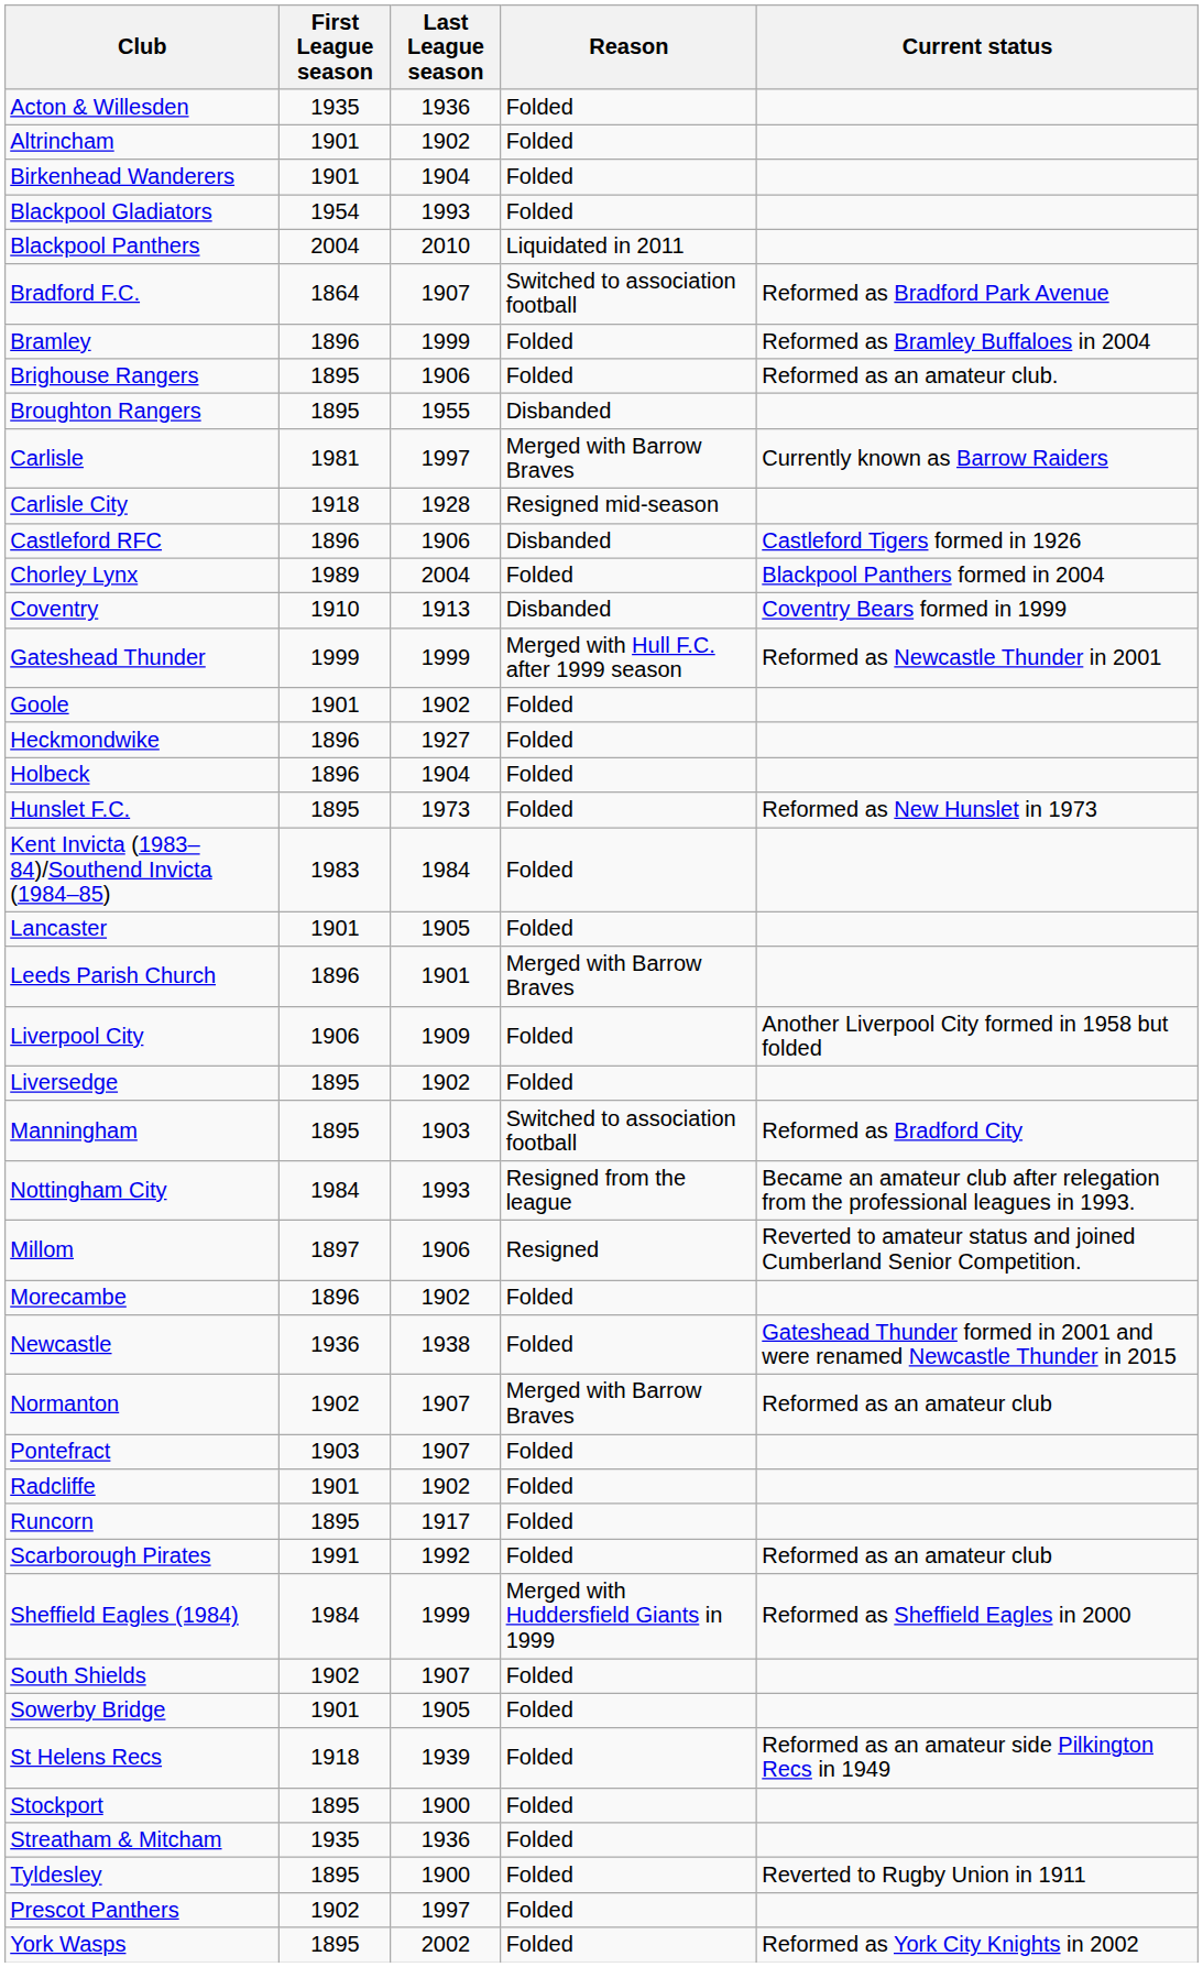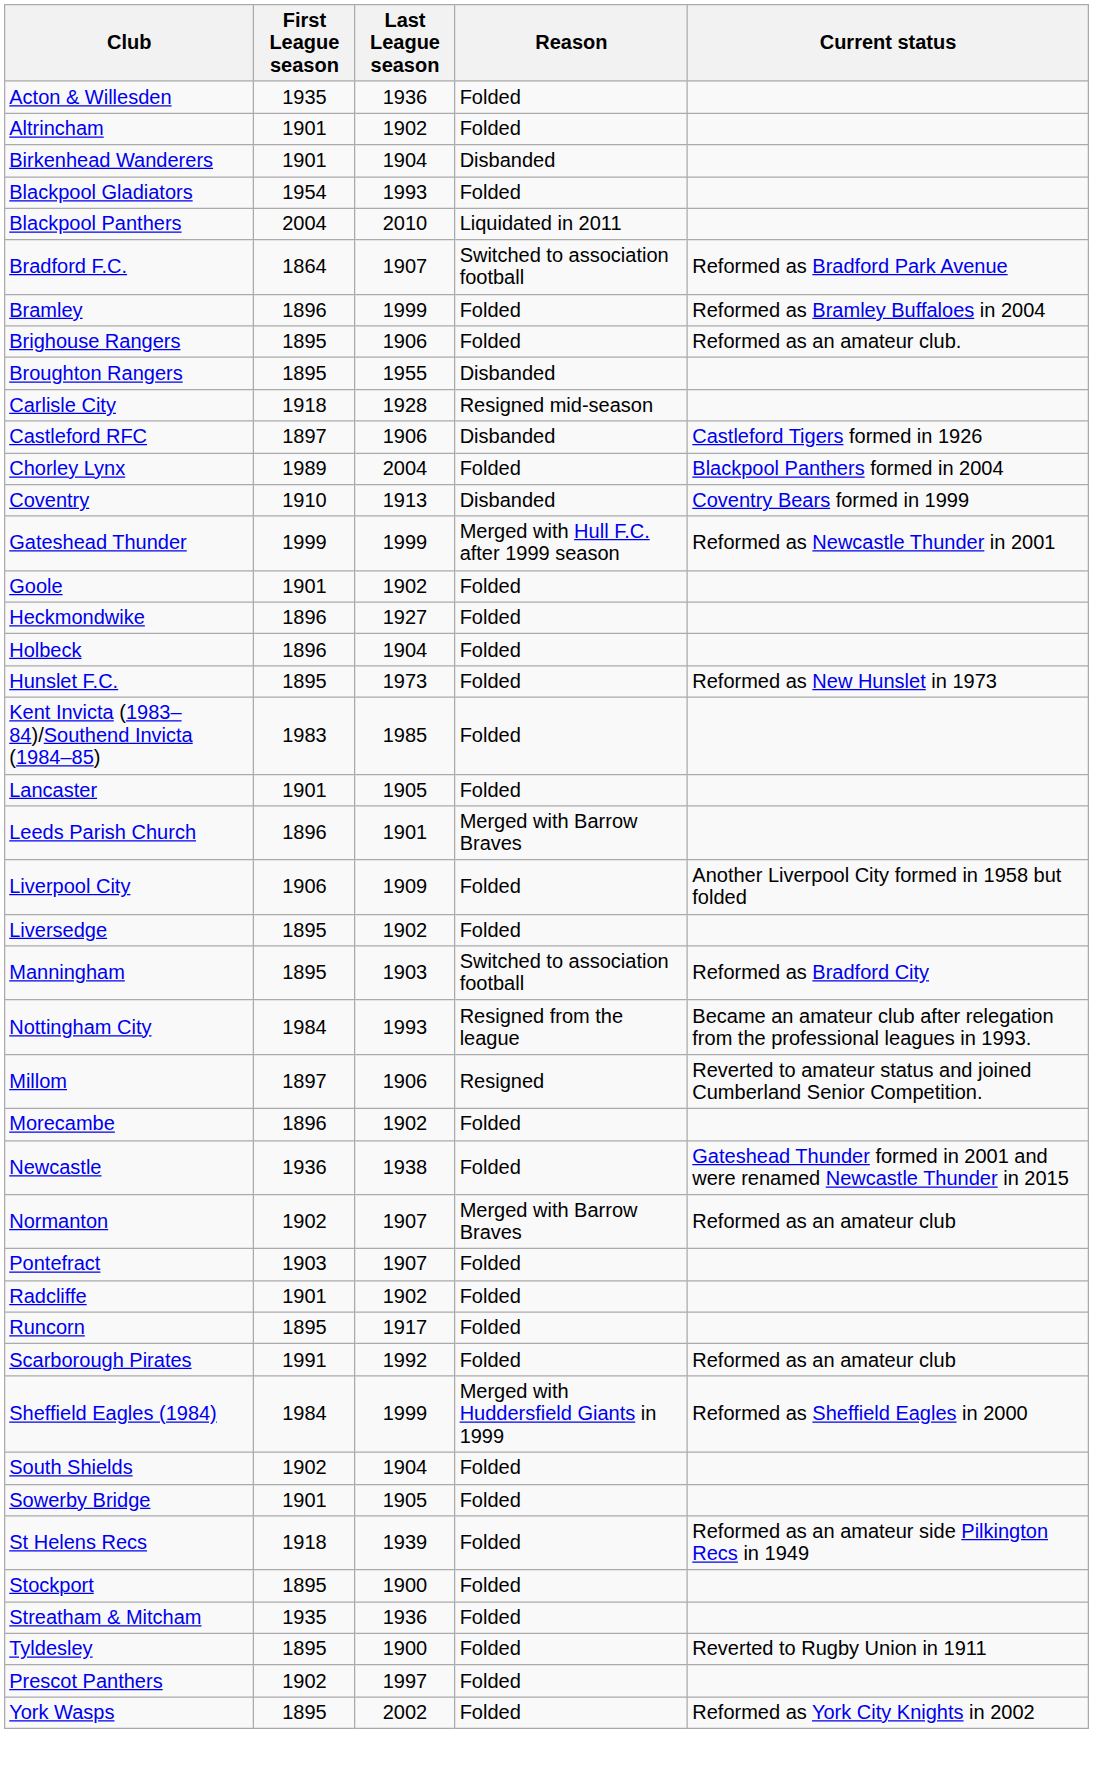Birkenhead Wanderers | Reason: Folded -> Disbanded
- row: Carlisle | 1981 | 1997 | Merged with Barrow Braves | Currently known as Barrow Raiders
Castleford RFC | First League season: 1896 -> 1897
Kent Invicta (1983–84)/Southend Invicta (1984–85) | Last League season: 1984 -> 1985
South Shields | Last League season: 1907 -> 1904
